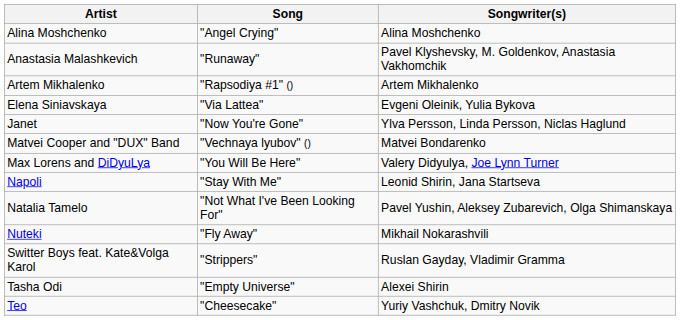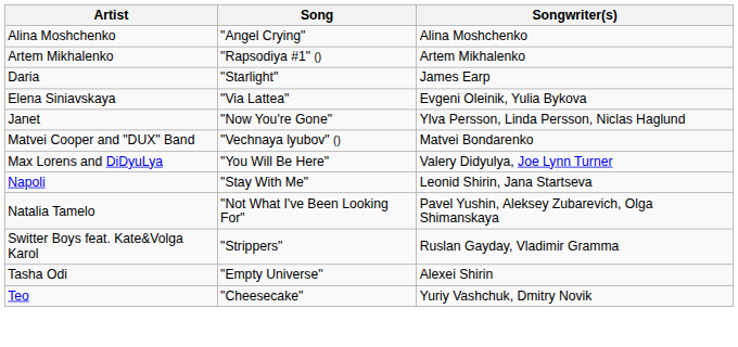- row: Anastasia Malashkevich | "Runaway" | Pavel Klyshevsky, M. Goldenkov, Anastasia Vakhomchik
+ row: Daria | "Starlight" | James Earp
- row: Nuteki | "Fly Away" | Mikhail Nokarashvili
